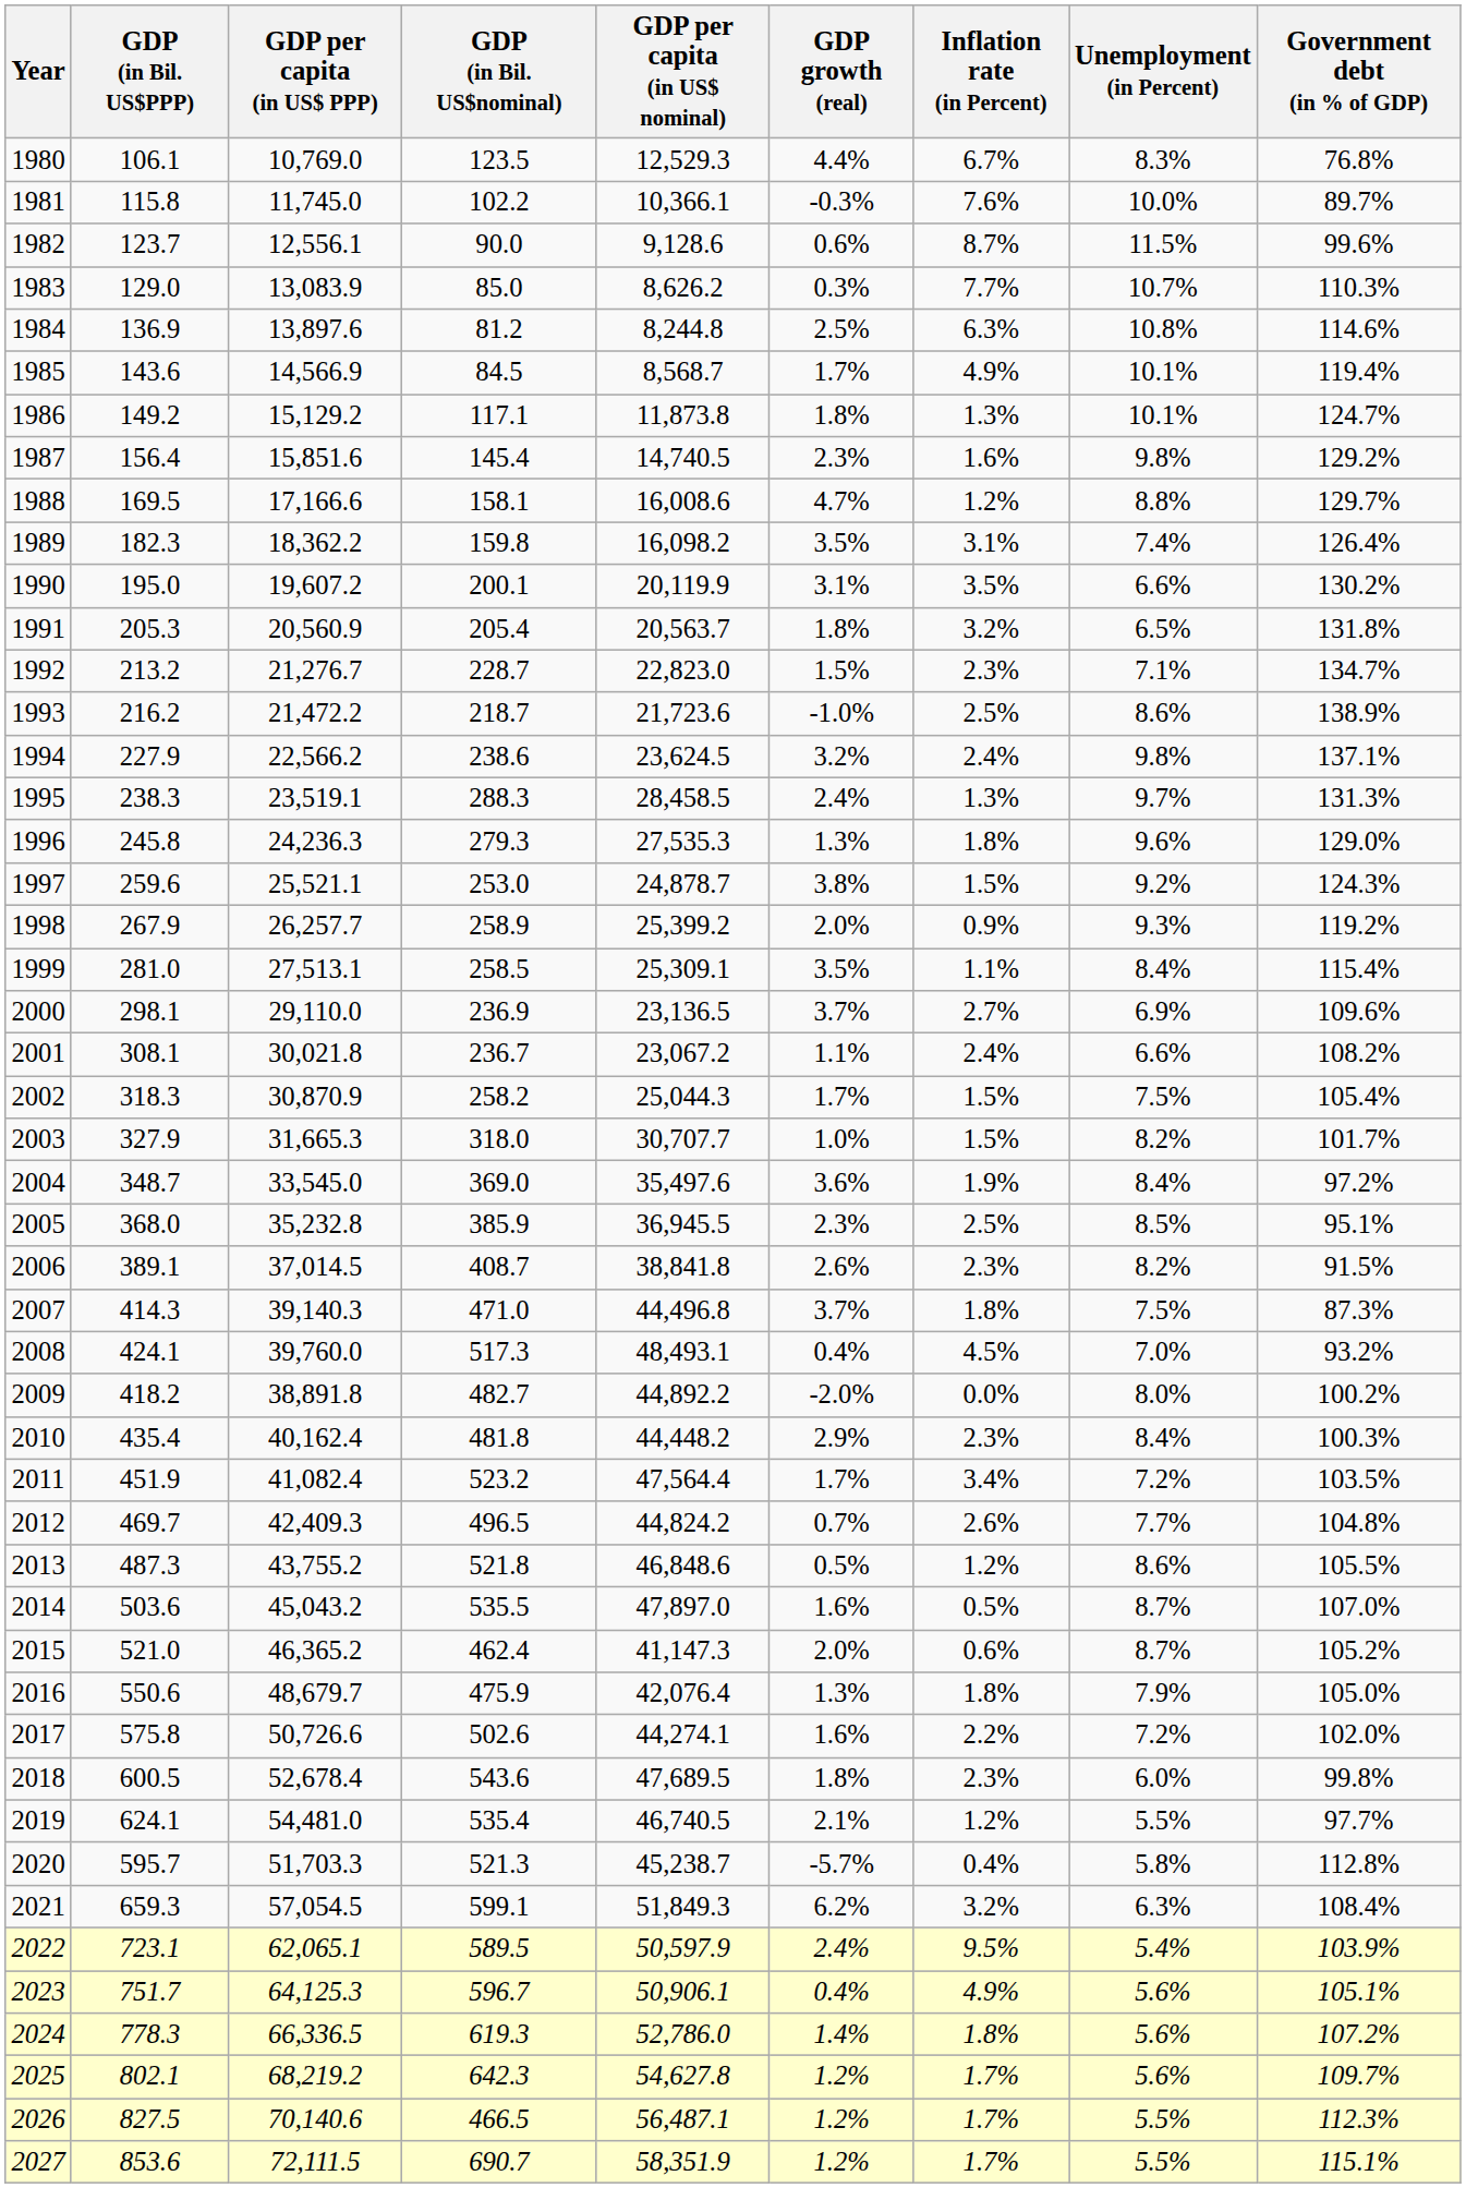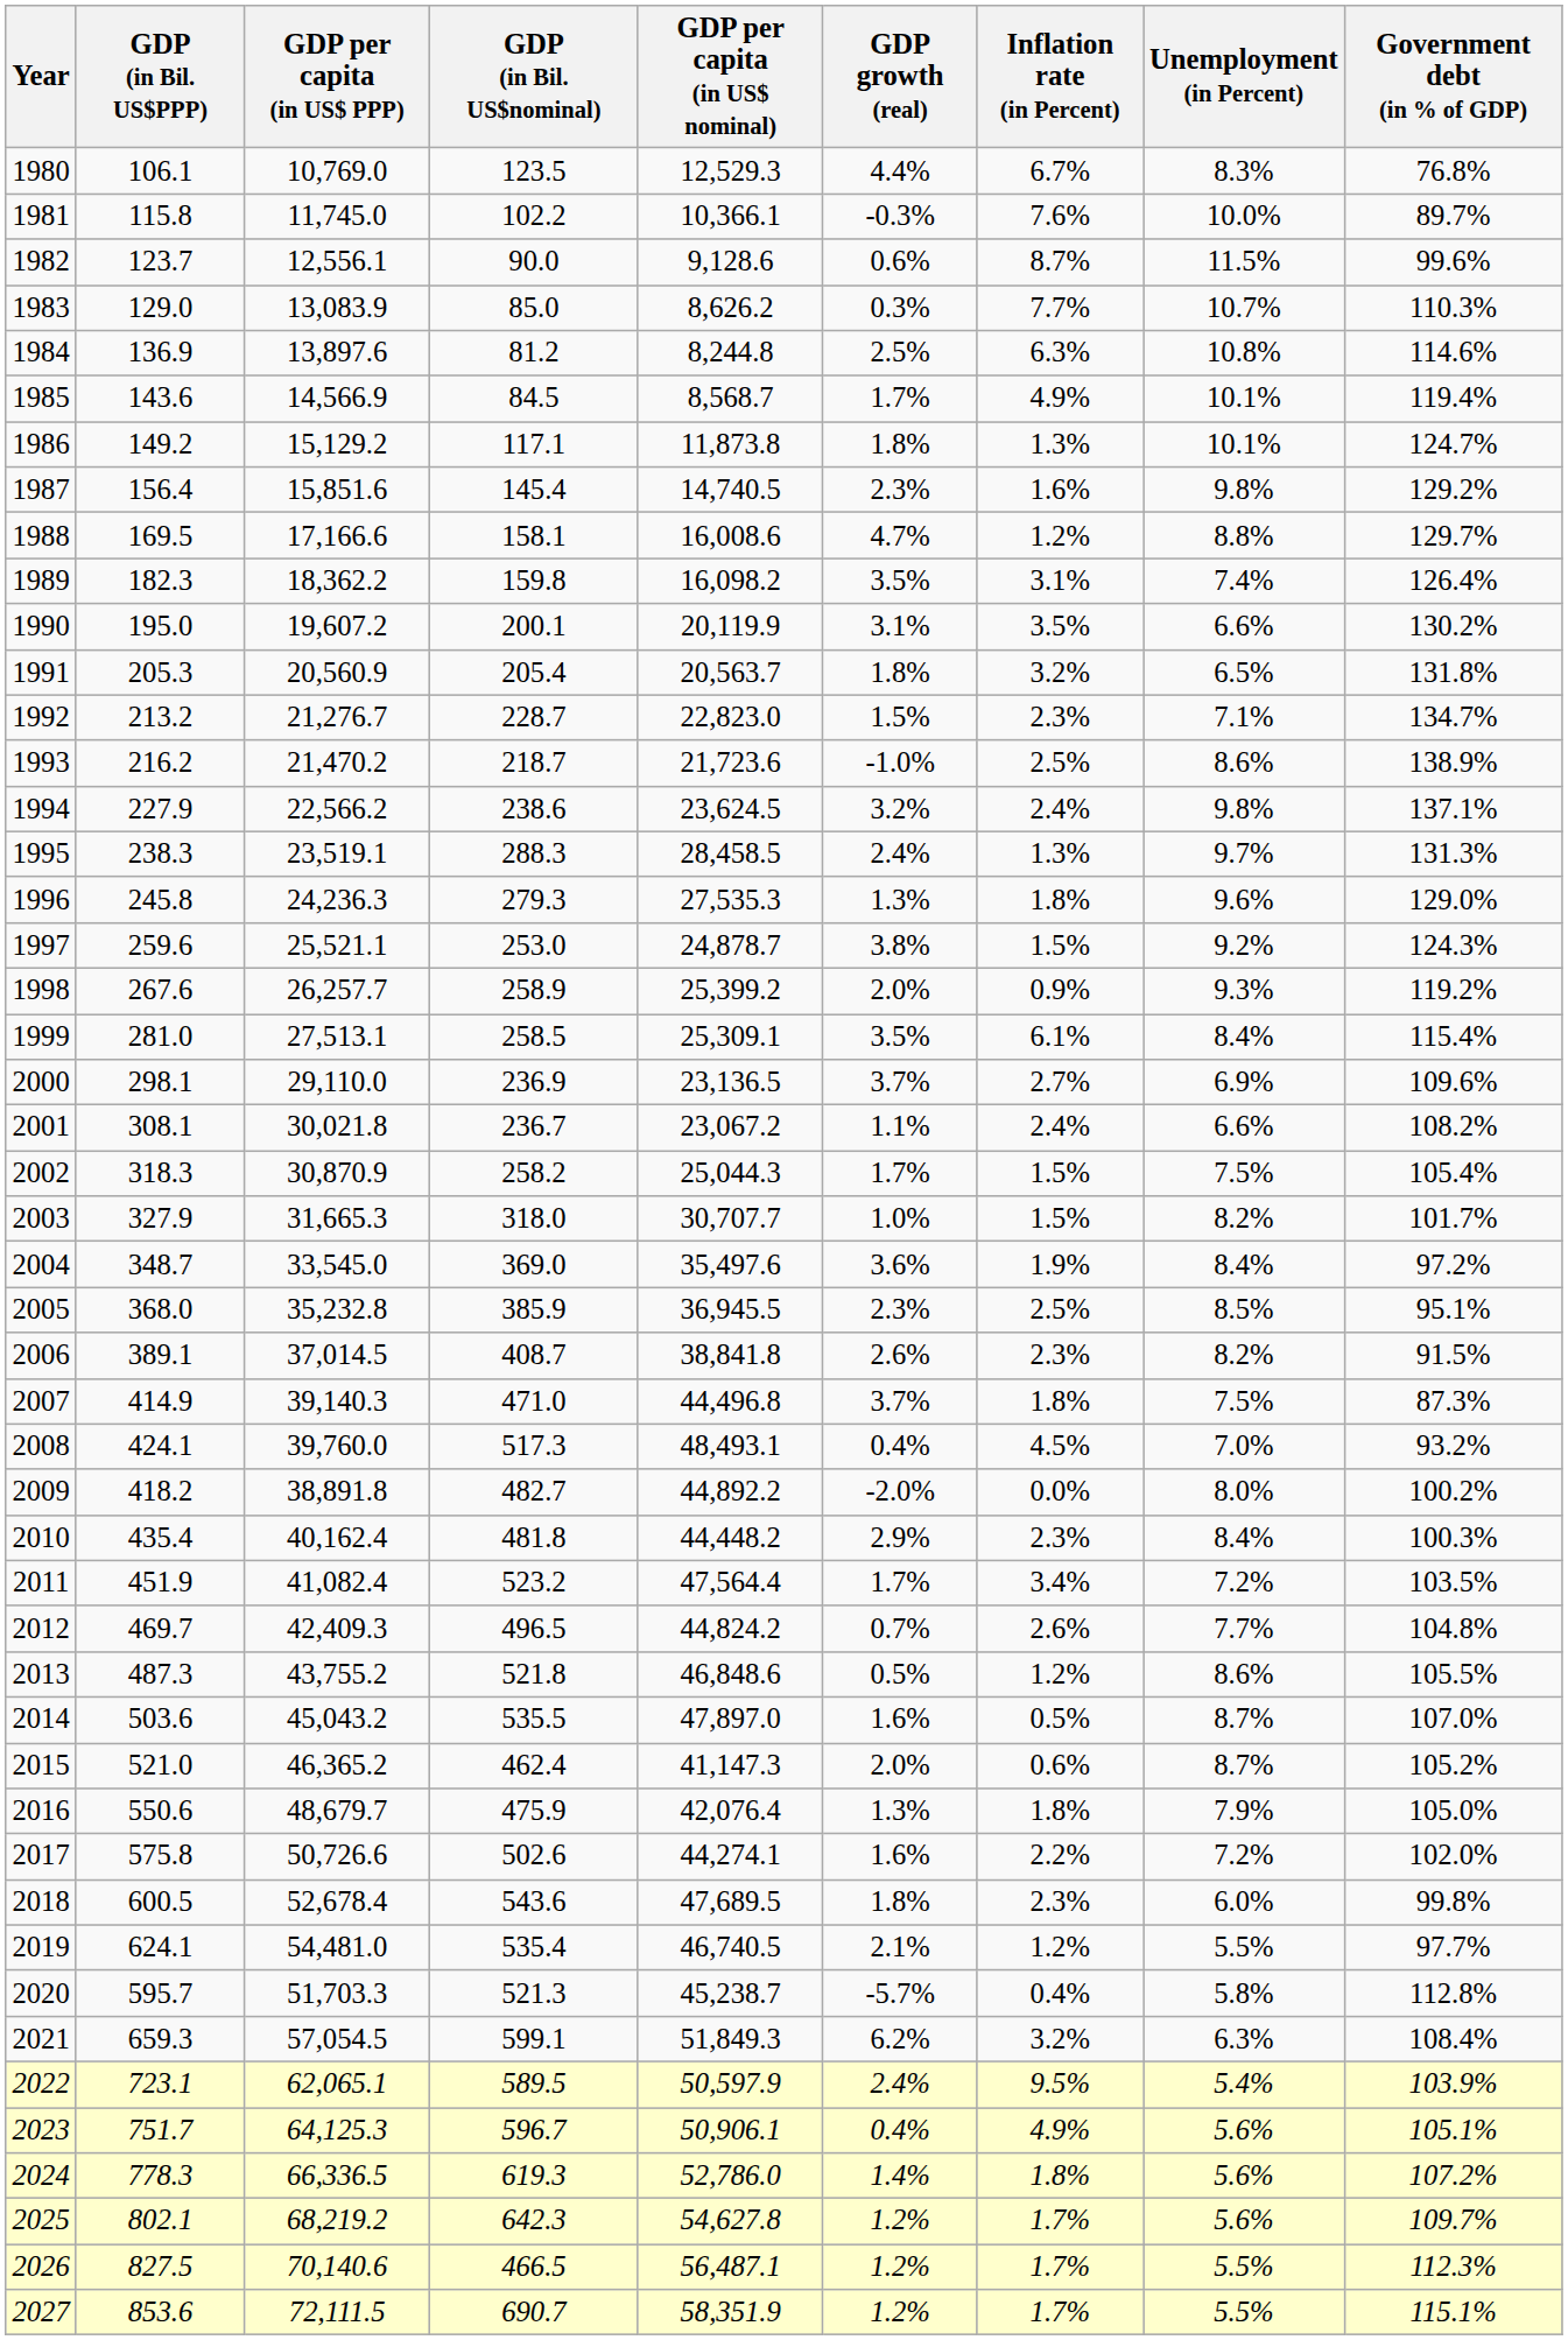1993 | GDP per capita (in US$ PPP): 21,472.2 -> 21,470.2
1998 | GDP (in Bil. US$PPP): 267.9 -> 267.6
1999 | Inflation rate (in Percent): 1.1% -> 6.1%
2007 | GDP (in Bil. US$PPP): 414.3 -> 414.9
